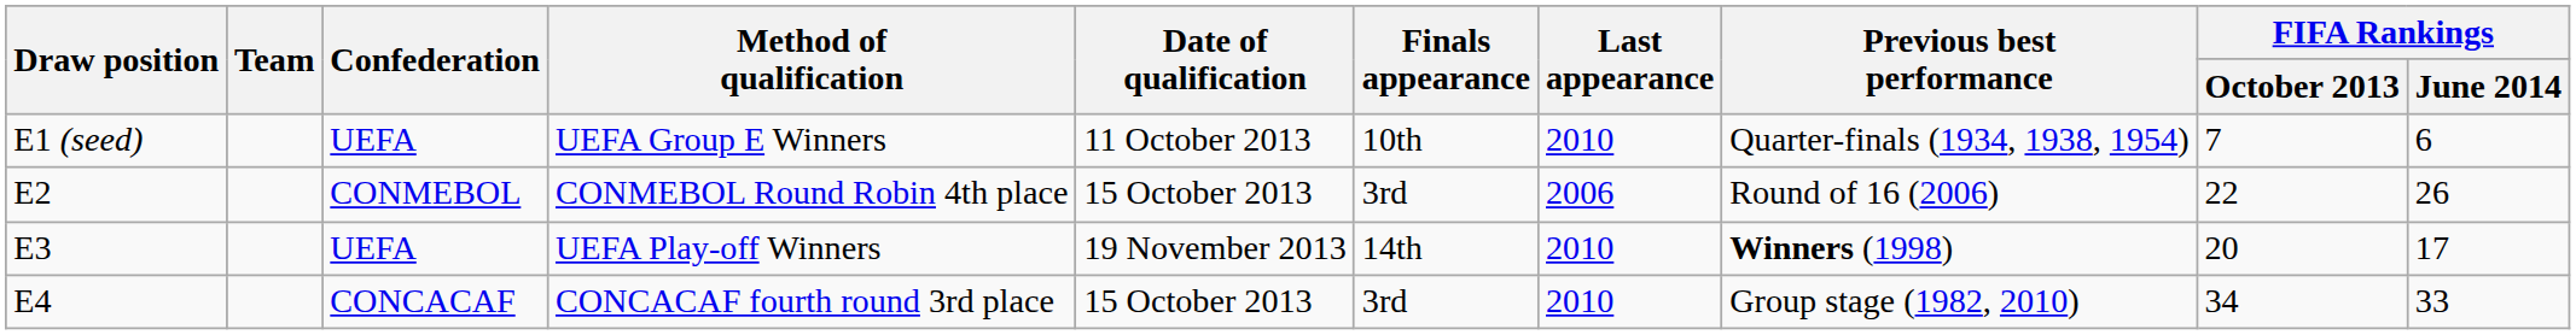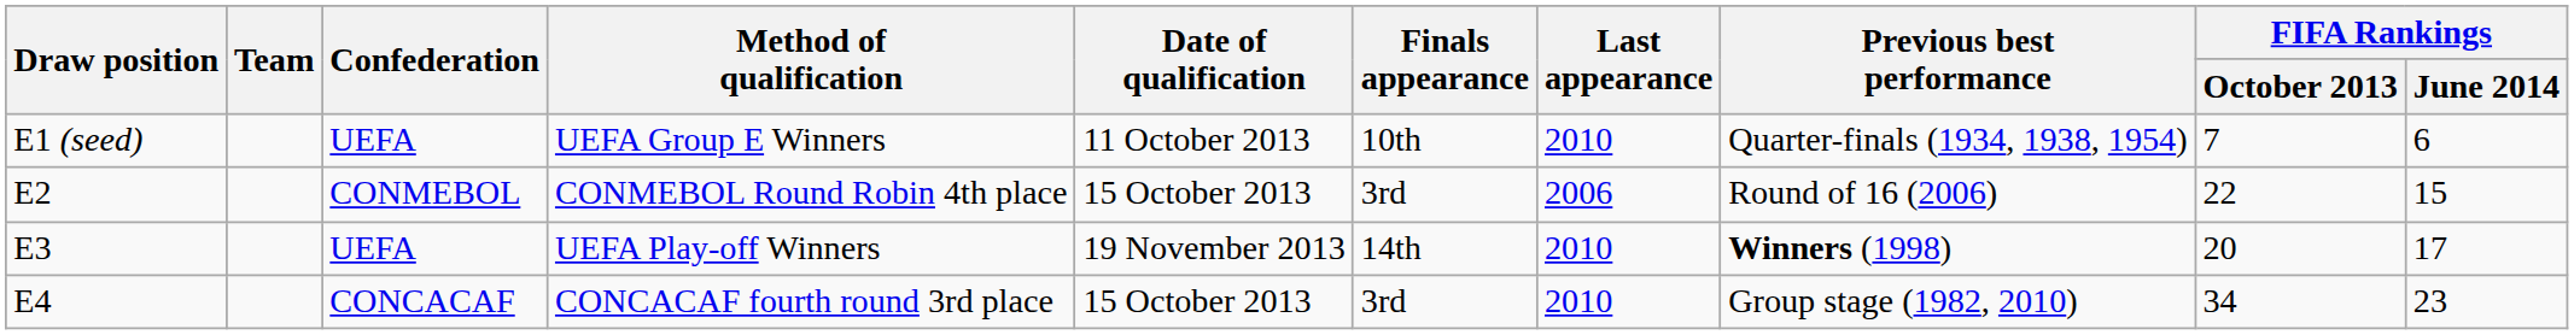CONMEBOL Round Robin 4th place | FIFA Rankings / June 2014: 26 -> 15
CONCACAF fourth round 3rd place | FIFA Rankings / June 2014: 33 -> 23
